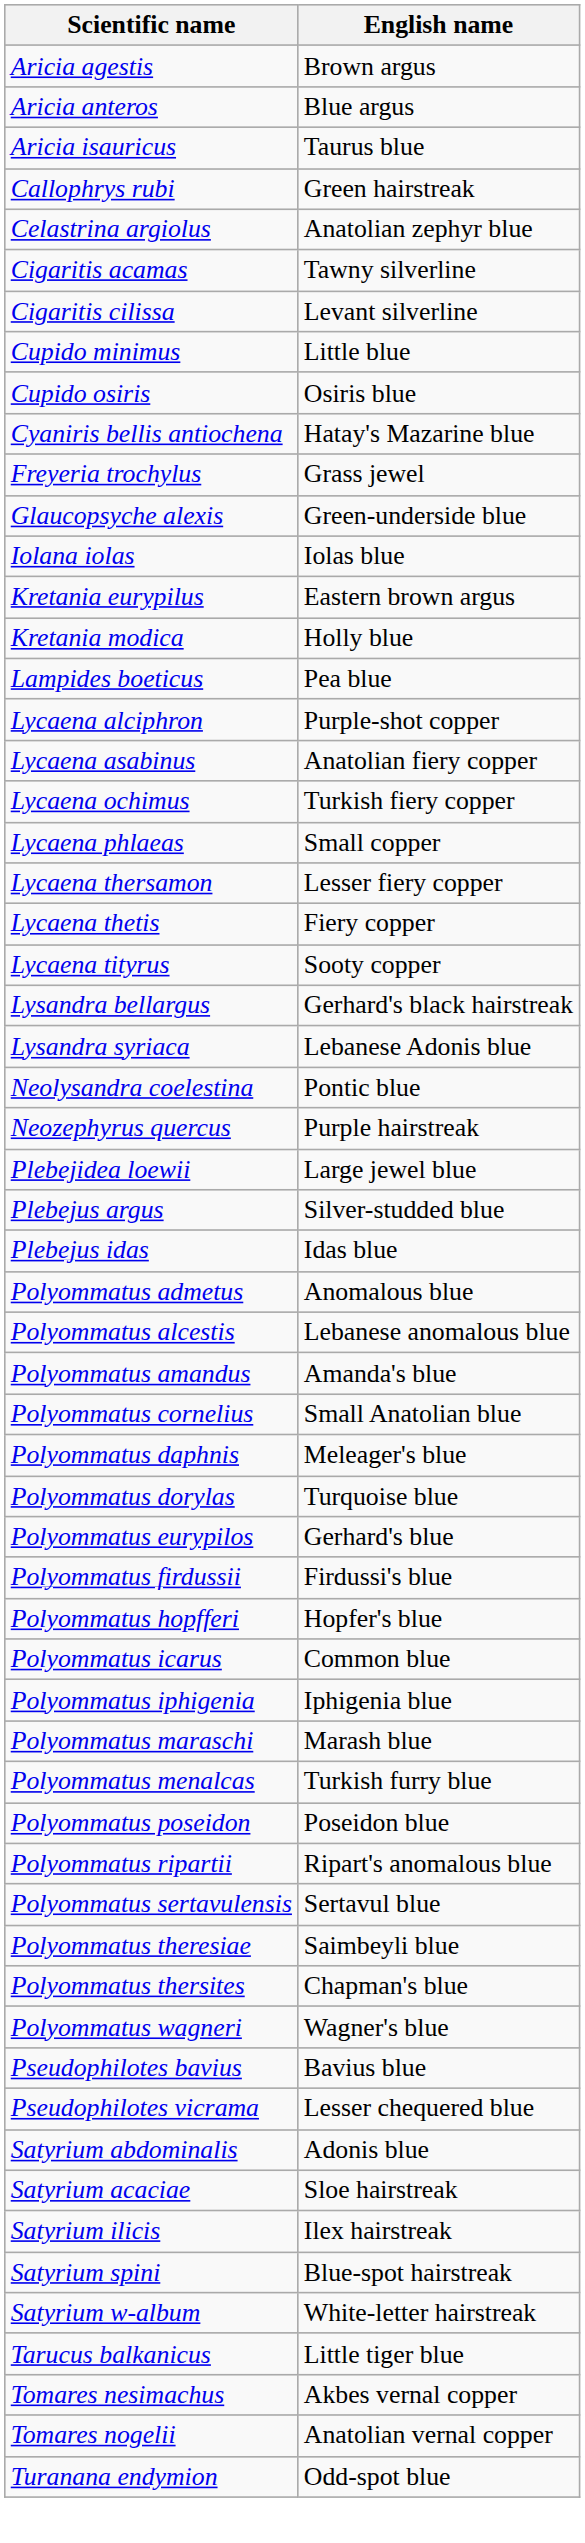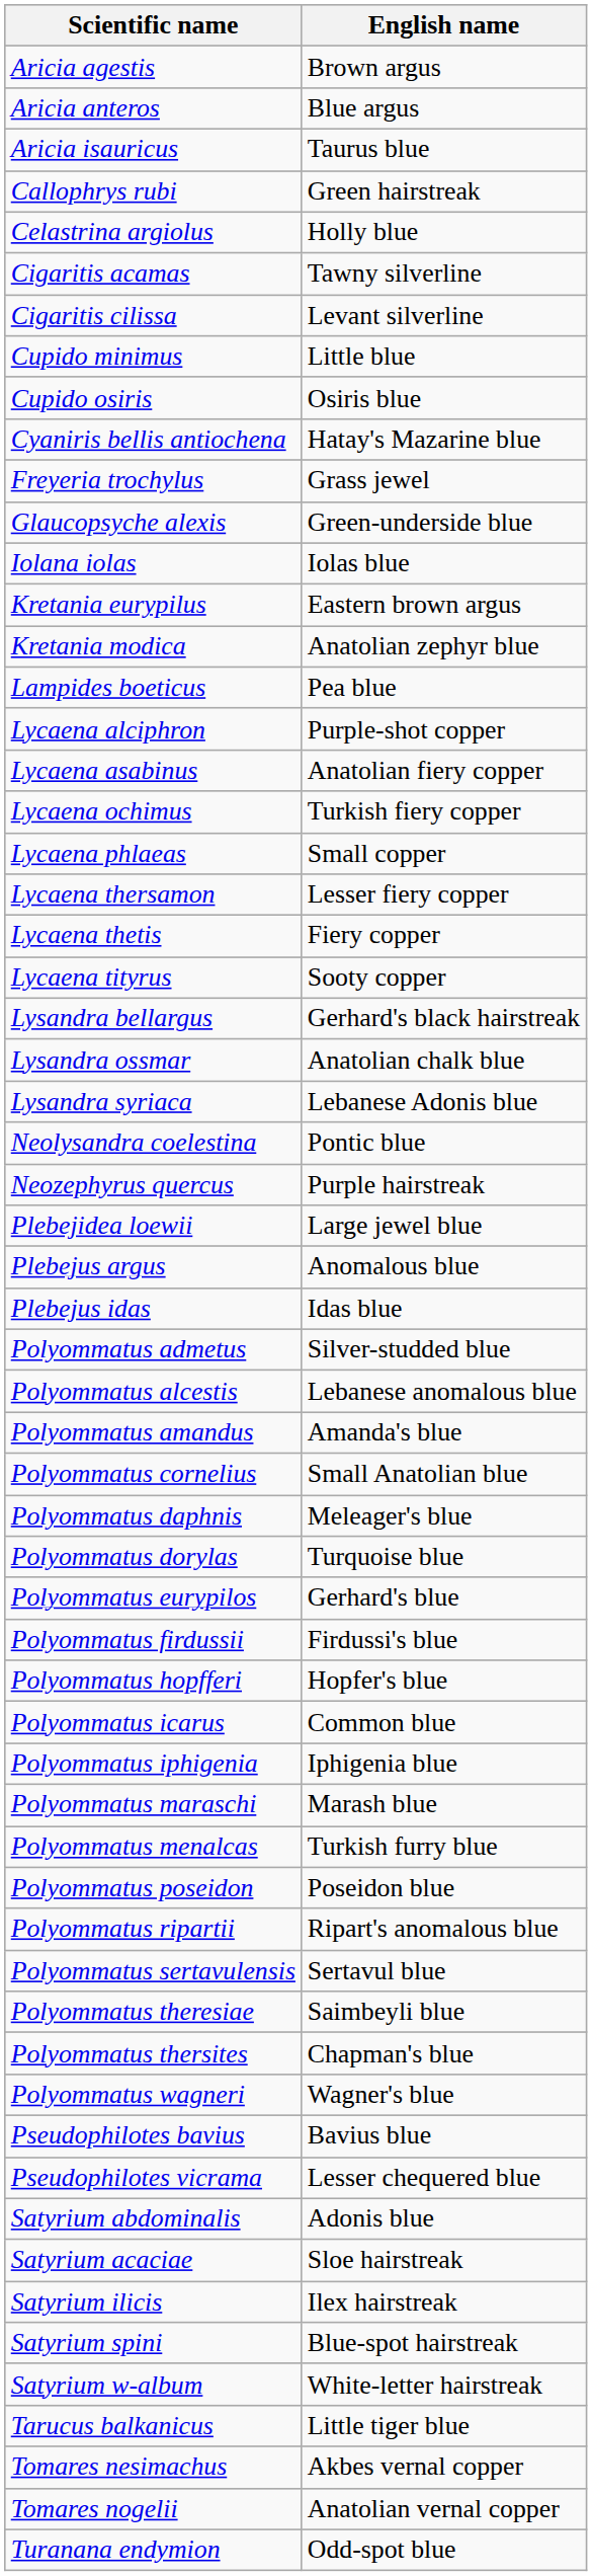Celastrina argiolus | English name: Anatolian zephyr blue -> Holly blue
Kretania modica | English name: Holly blue -> Anatolian zephyr blue
+ row: Lysandra ossmar | Anatolian chalk blue
Plebejus argus | English name: Silver-studded blue -> Anomalous blue
Polyommatus admetus | English name: Anomalous blue -> Silver-studded blue
